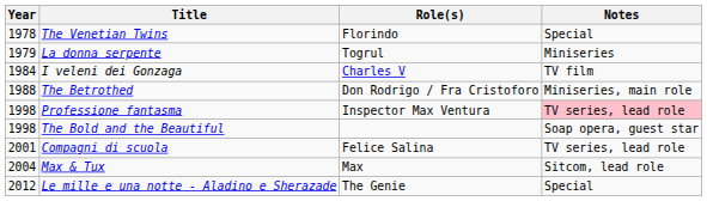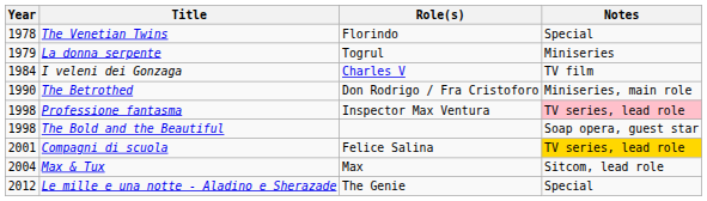The Betrothed | Year: 1988 -> 1990
Compagni di scuola | Notes: no background -> gold background
